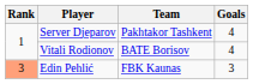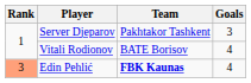Server Djeparov | Goals: 4 -> 3
Edin Pehlić | Team: normal -> bold
Edin Pehlić | Goals: 3 -> 4
